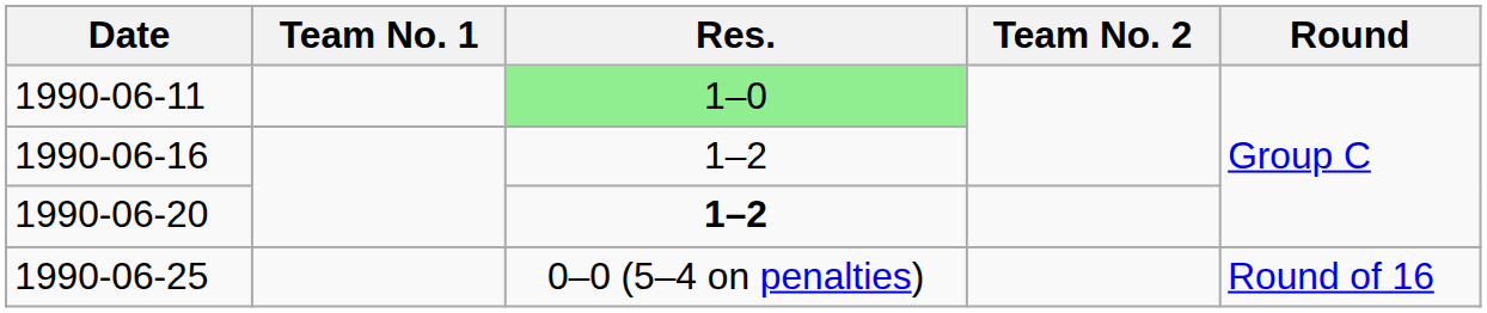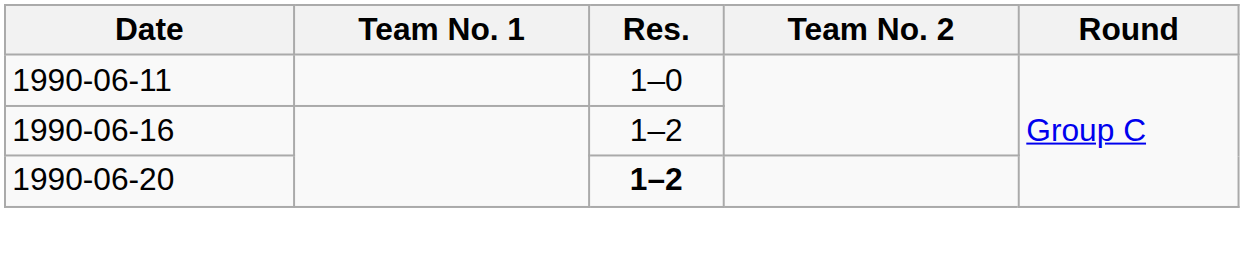1990-06-11 | Res.: lightgreen background -> no background
- row: 1990-06-25 | 0–0 (5–4 on penalties) | Round of 16
